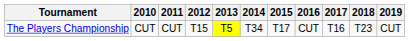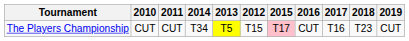columns swapped: 2012 <-> 2014
The Players Championship | 2015: no background -> pink background
